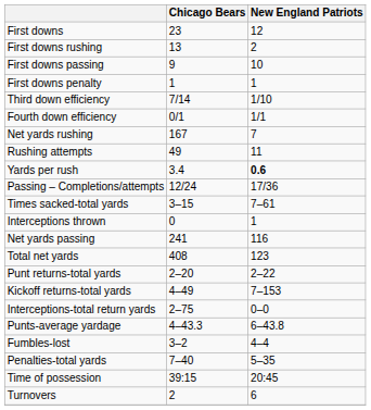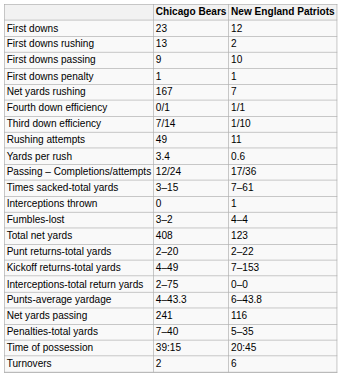rows swapped: Third down efficiency <-> Net yards rushing
Yards per rush | New England Patriots: bold -> normal
rows swapped: Net yards passing <-> Fumbles-lost
